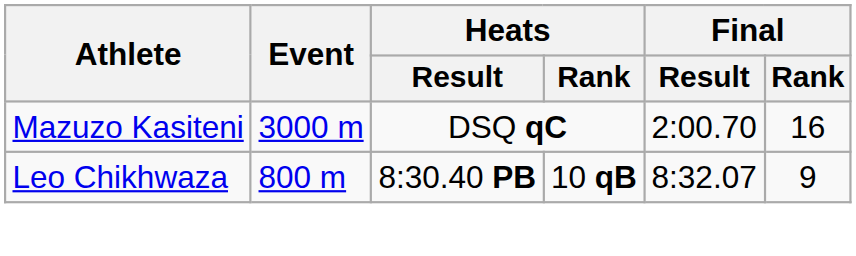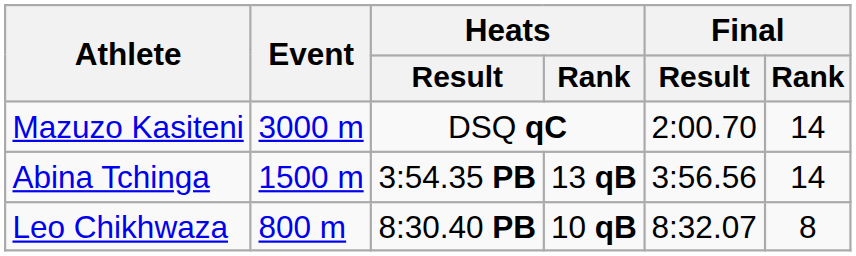Mazuzo Kasiteni | Final / Rank: 16 -> 14
+ row: Abina Tchinga | 1500 m | 3:54.35 PB | 13 qB | 3:56.56 | 14
Leo Chikhwaza | Final / Rank: 9 -> 8
